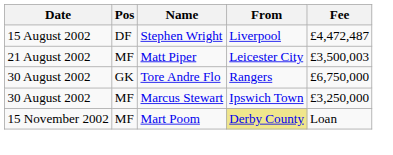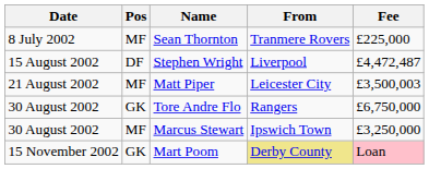+ row: 8 July 2002 | MF | Sean Thornton | Tranmere Rovers | £225,000
Mart Poom | Pos: MF -> GK
Mart Poom | Fee: no background -> pink background
